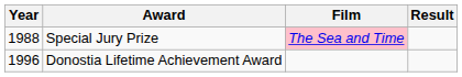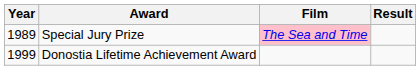Special Jury Prize | Year: 1988 -> 1989
Donostia Lifetime Achievement Award | Year: 1996 -> 1999
